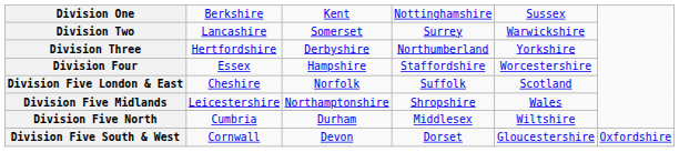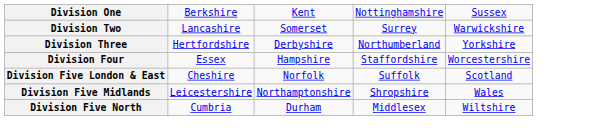- row: Division Five South & West | Cornwall | Devon | Dorset | Gloucestershire | Oxfordshire
